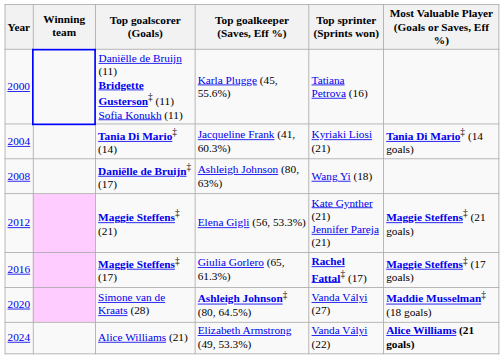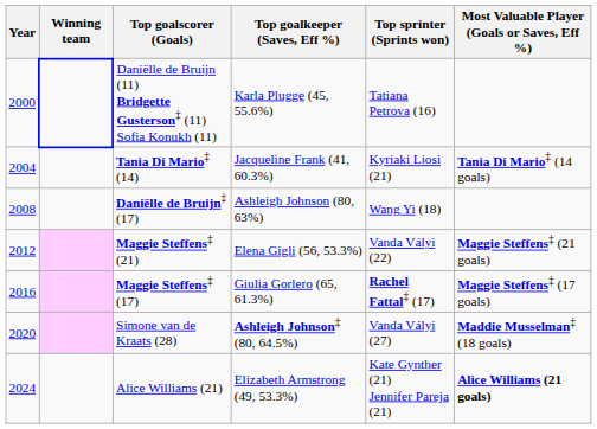Maggie Steffens‡ (21) | Top sprinter (Sprints won): Kate Gynther (21) Jennifer Pareja (21) -> Vanda Vályi (22)
Alice Williams (21) | Top sprinter (Sprints won): Vanda Vályi (22) -> Kate Gynther (21) Jennifer Pareja (21)
